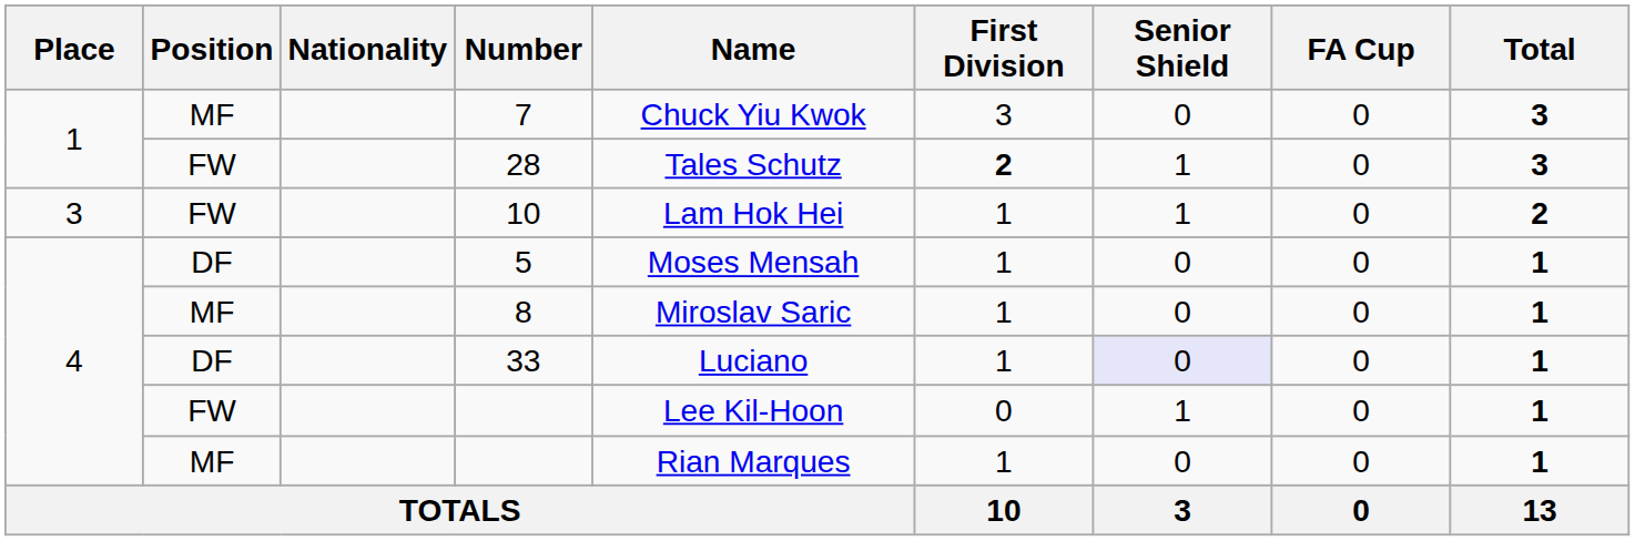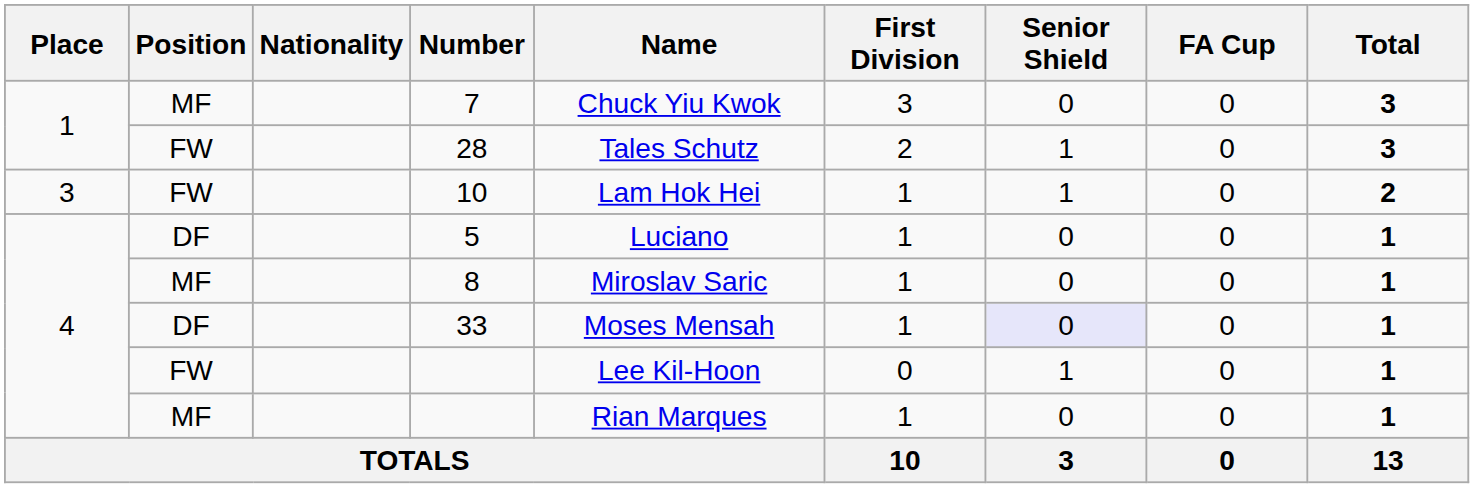28 | First Division: bold -> normal
5 | Name: Moses Mensah -> Luciano
33 | Name: Luciano -> Moses Mensah
